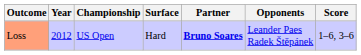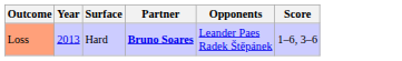- column: Championship | US Open
Loss | Year: 2012 -> 2013
